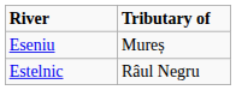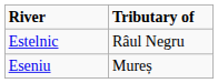rows swapped: Eseniu <-> Estelnic
